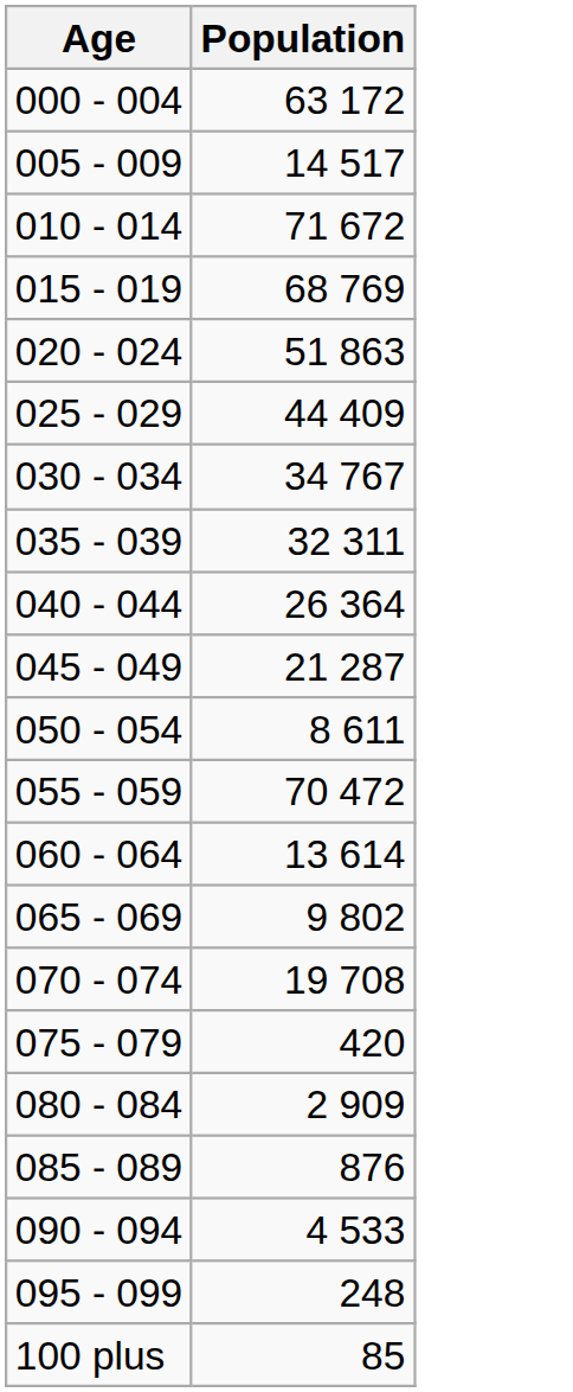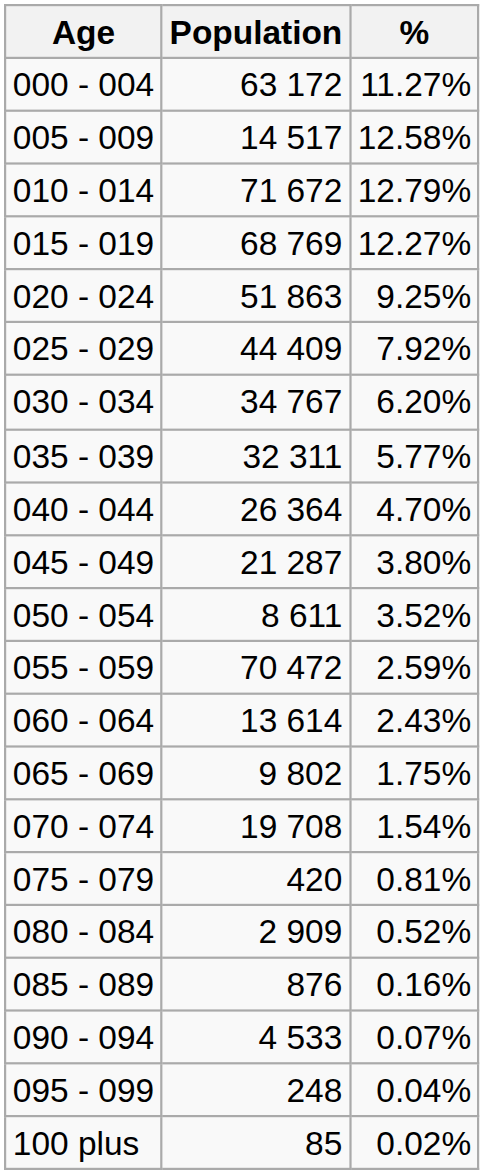+ column: % | 11.27% | 12.58% | 12.79% | 12.27% | 9.25% | 7.92% | 6.20% | 5.77% | 4.70% | 3.80% | 3.52% | 2.59% | 2.43% | 1.75% | 1.54% | 0.81% | 0.52% | 0.16% | 0.07% | 0.04% | 0.02%
